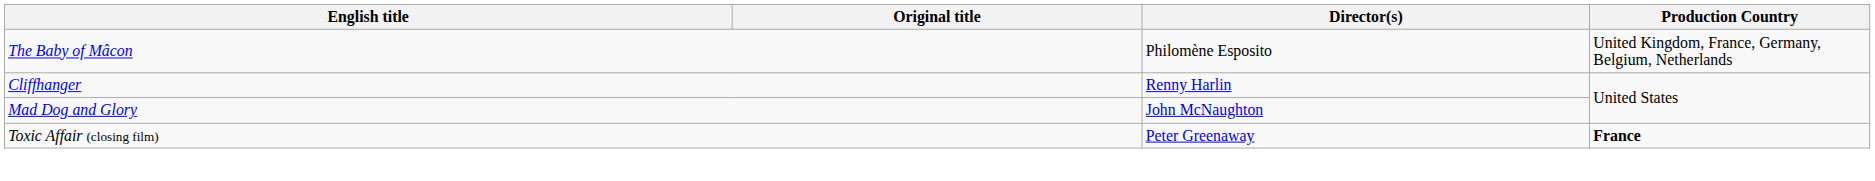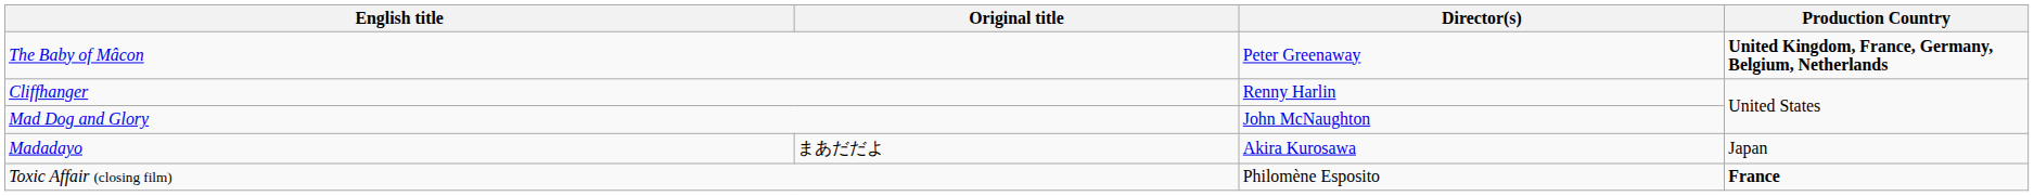The Baby of Mâcon | Director(s): Philomène Esposito -> Peter Greenaway
The Baby of Mâcon | Production Country: normal -> bold
+ row: Madadayo | まあだだよ | Akira Kurosawa | Japan
Toxic Affair (closing film) | Director(s): Peter Greenaway -> Philomène Esposito
